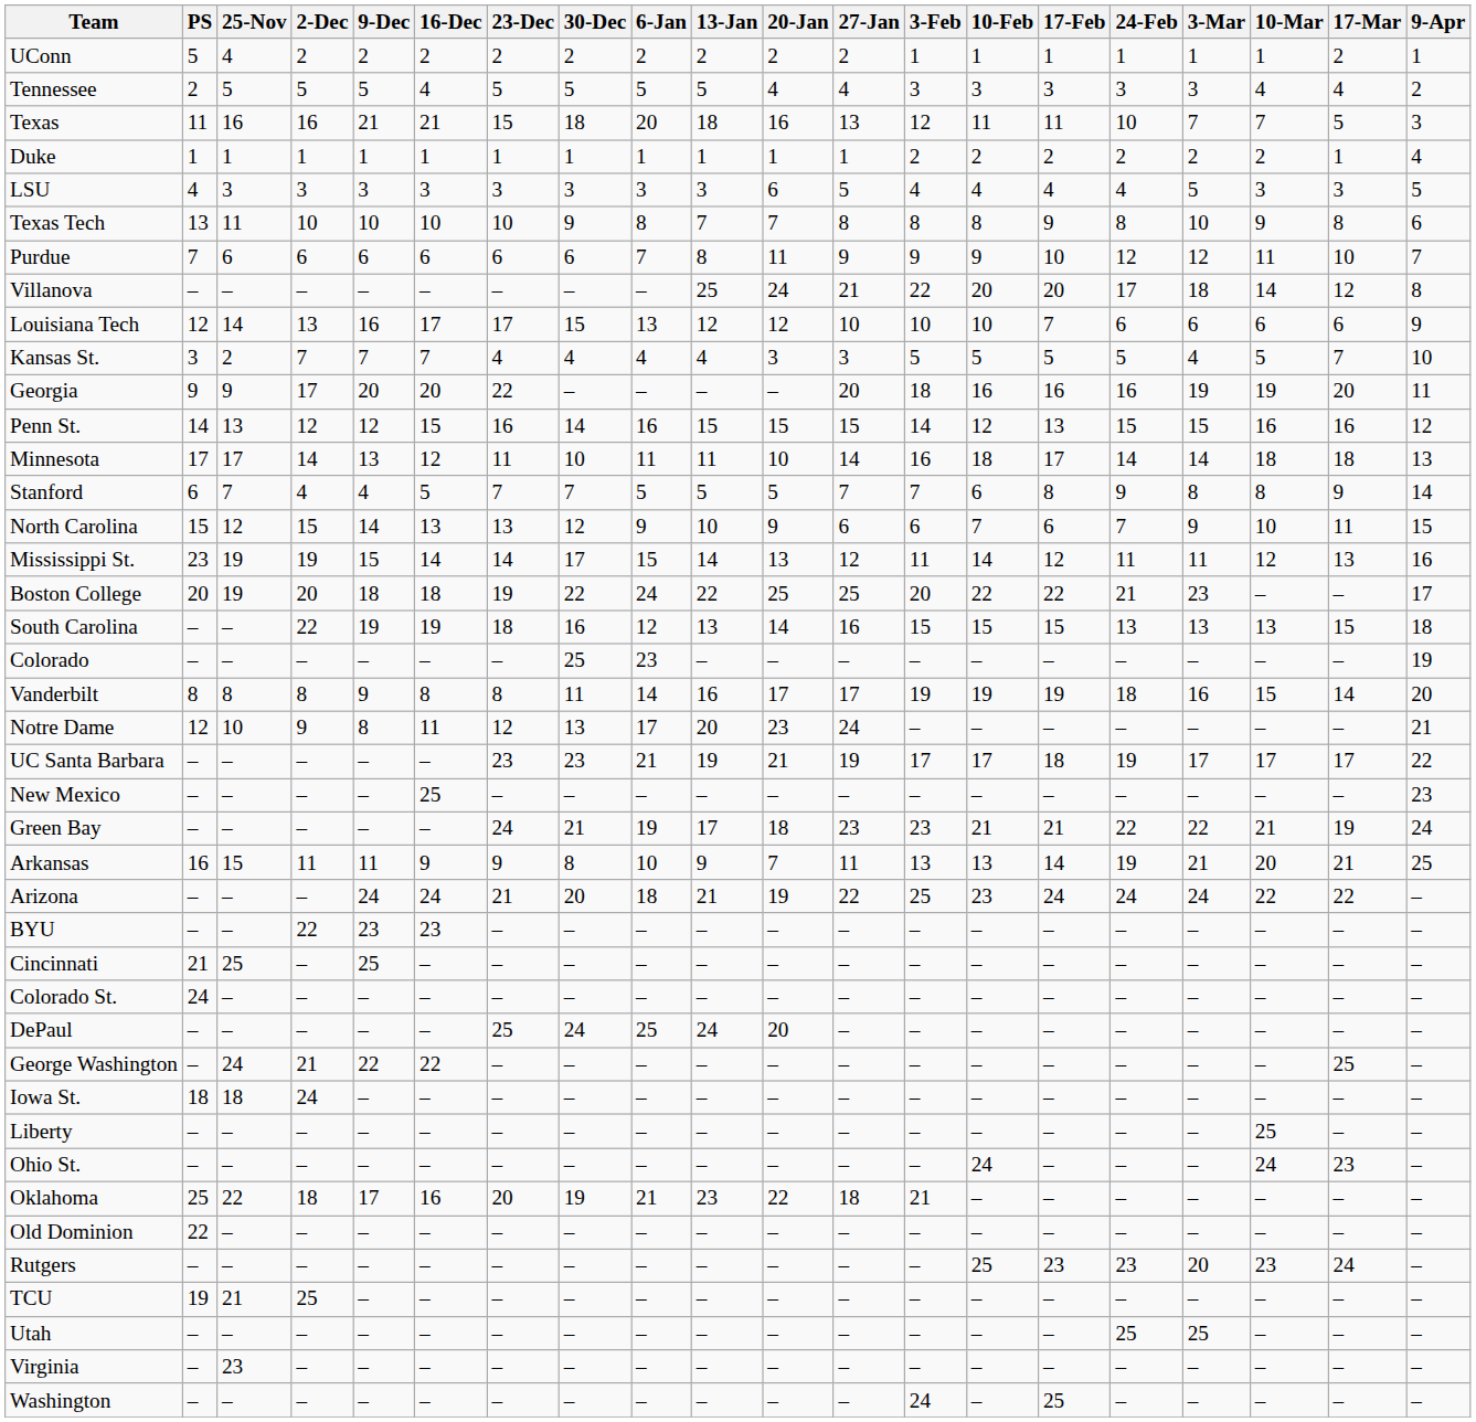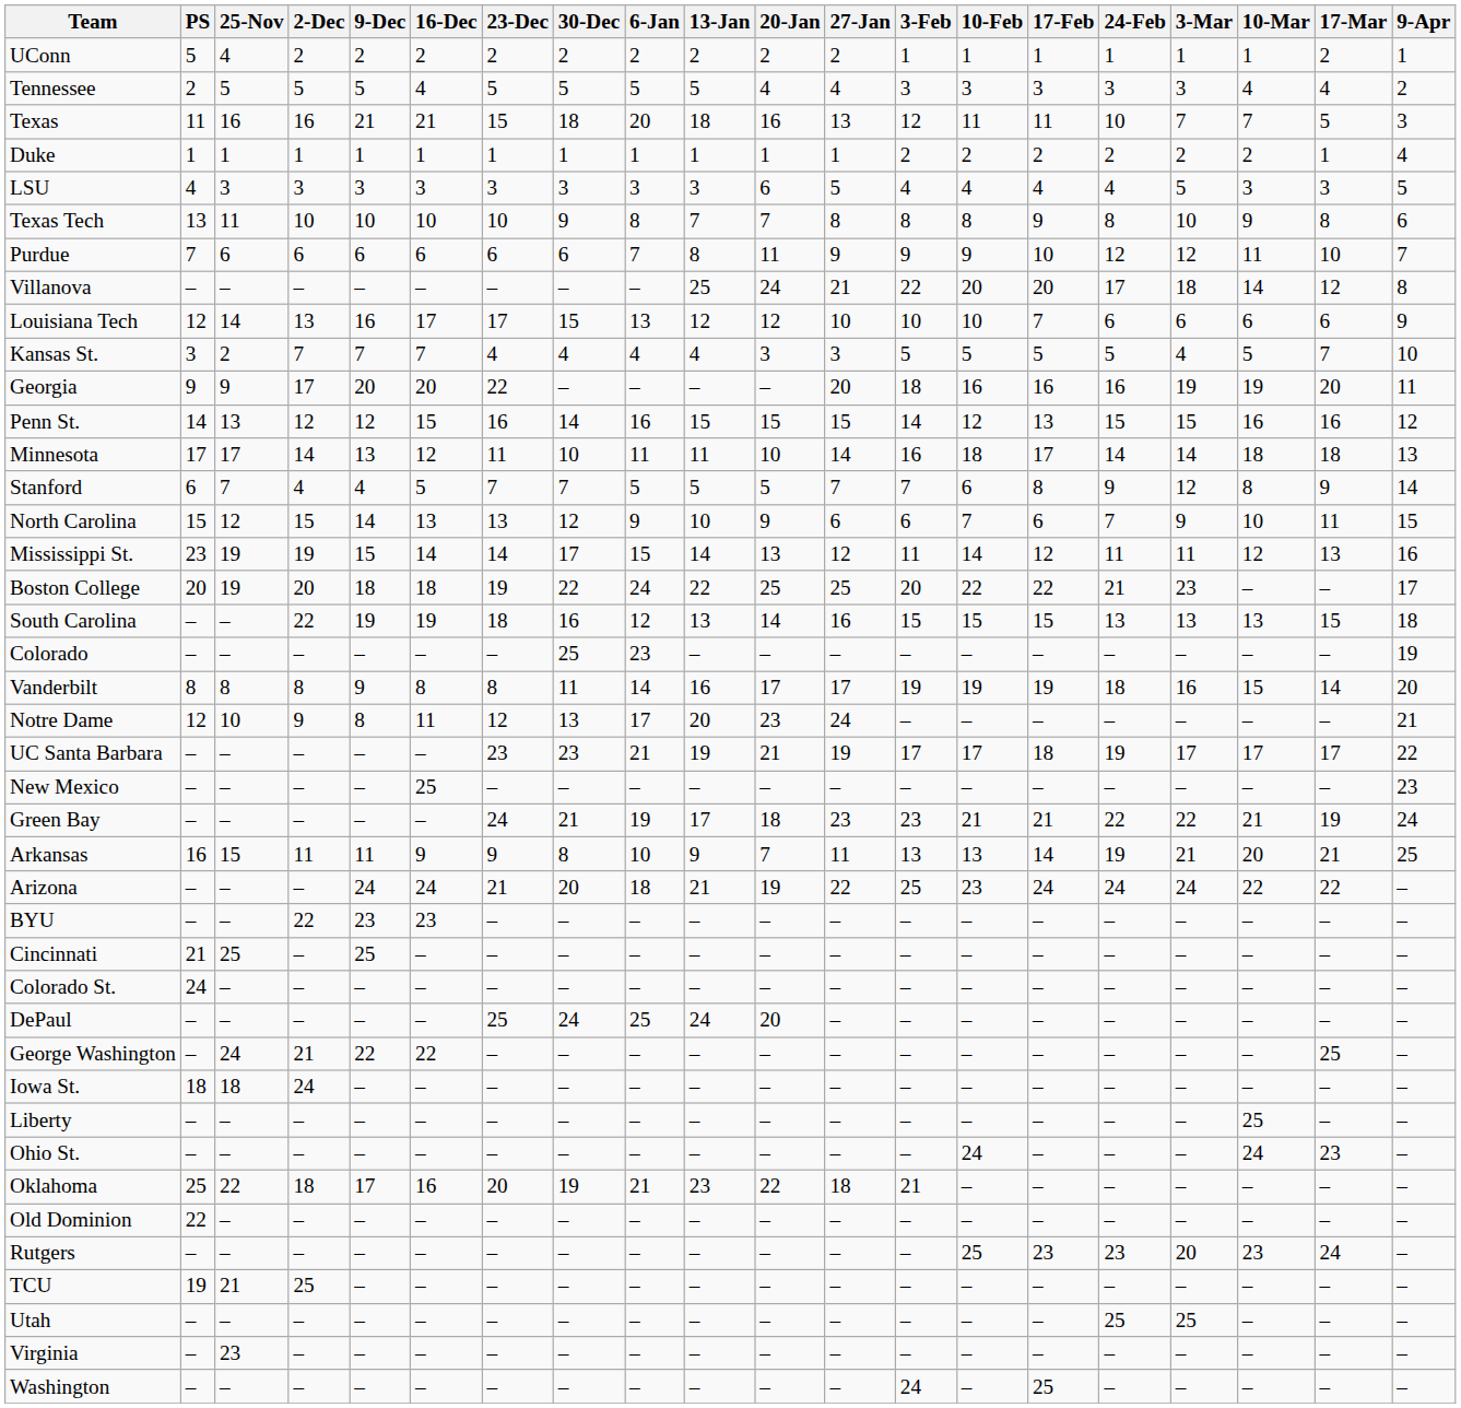Stanford | 3-Mar: 8 -> 12
